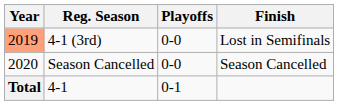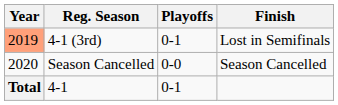4-1 (3rd) | Playoffs: 0-0 -> 0-1
